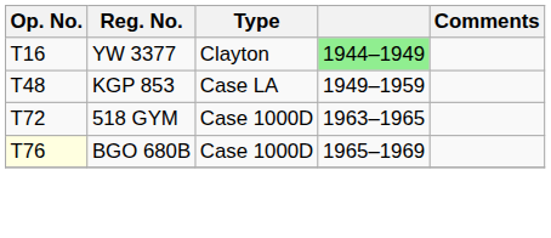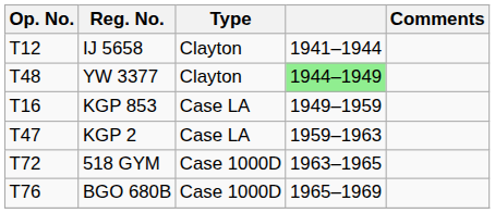+ row: T12 | IJ 5658 | Clayton | 1941–1944
YW 3377 | Op. No.: T16 -> T48
KGP 853 | Op. No.: T48 -> T16
+ row: T47 | KGP 2 | Case LA | 1959–1963
BGO 680B | Op. No.: lightyellow background -> no background
